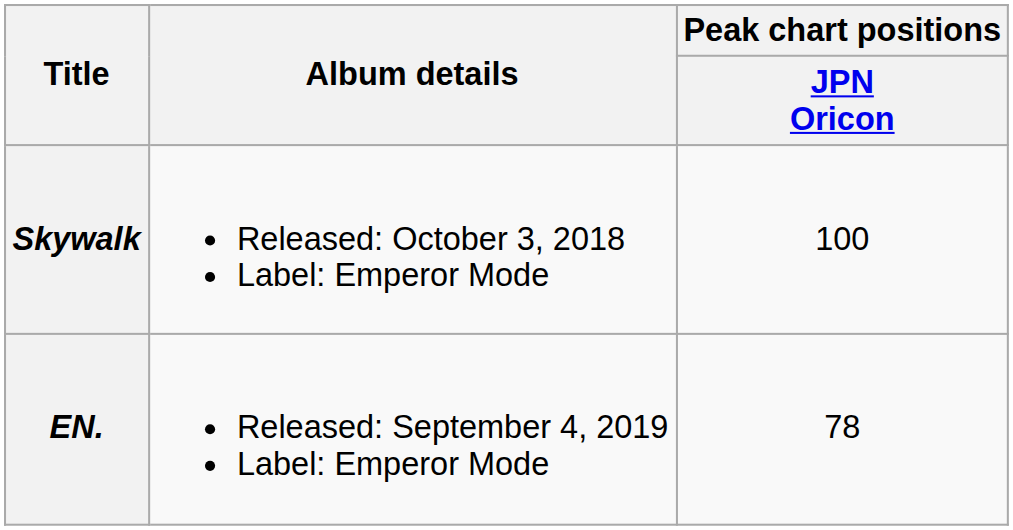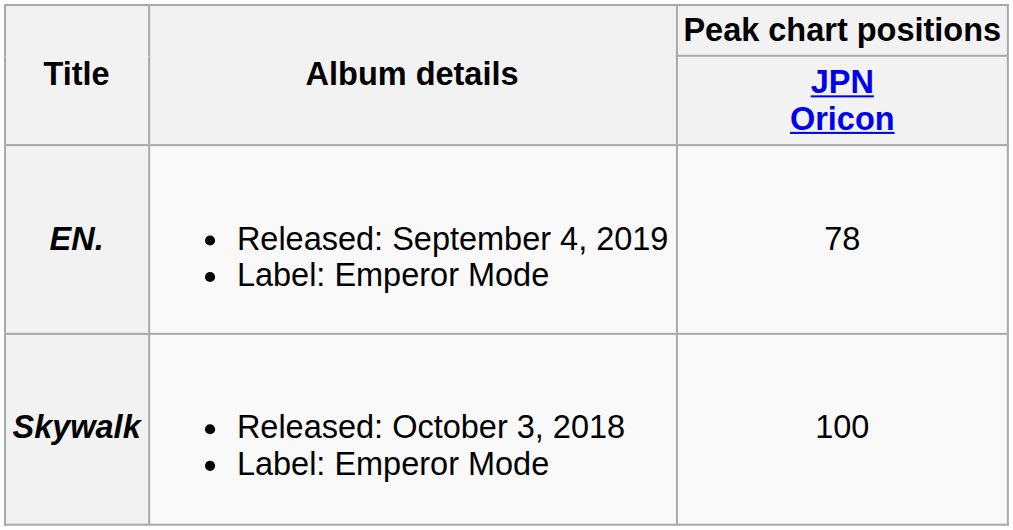rows swapped: Skywalk <-> EN.
